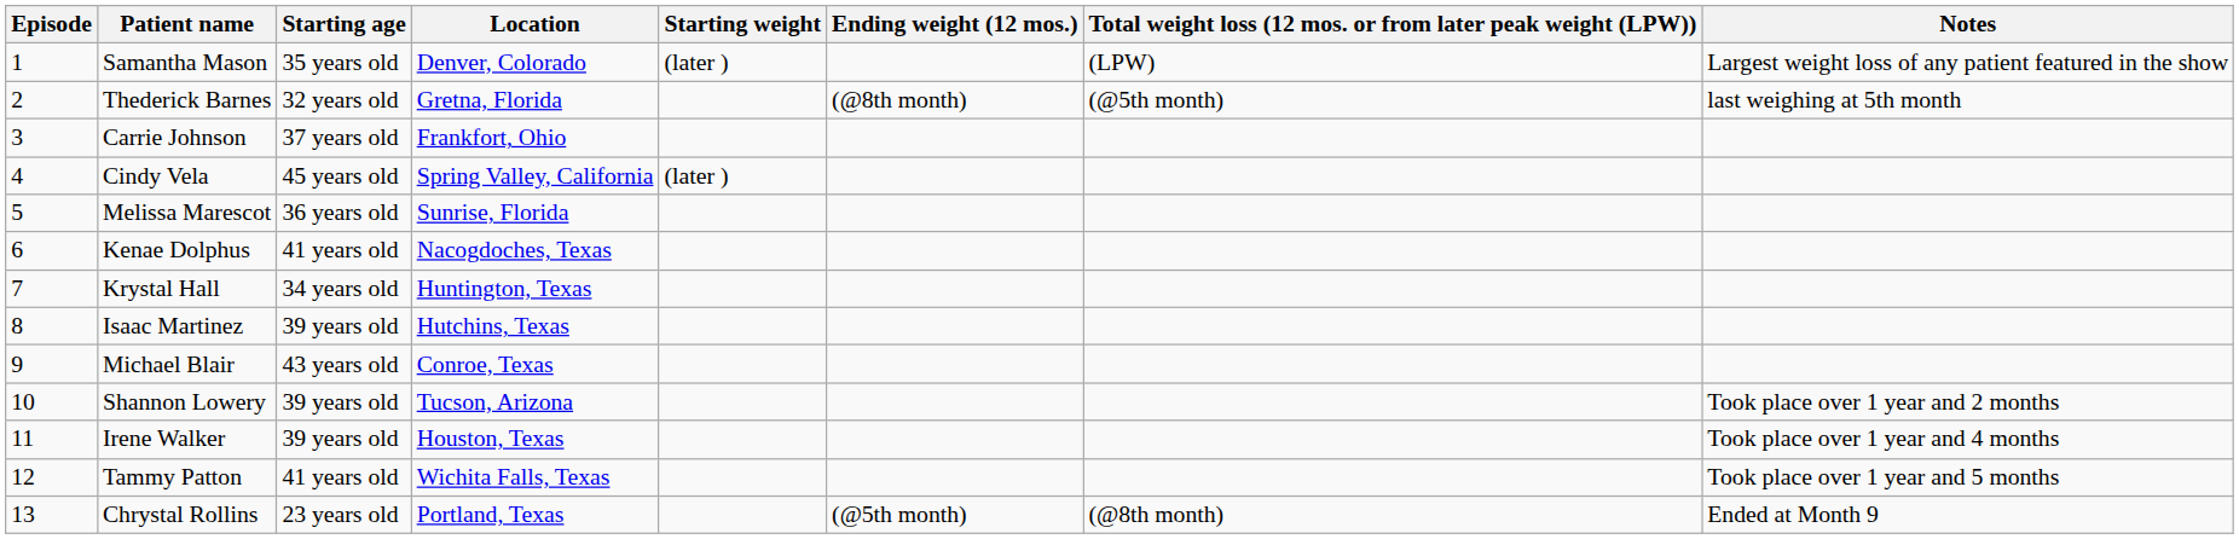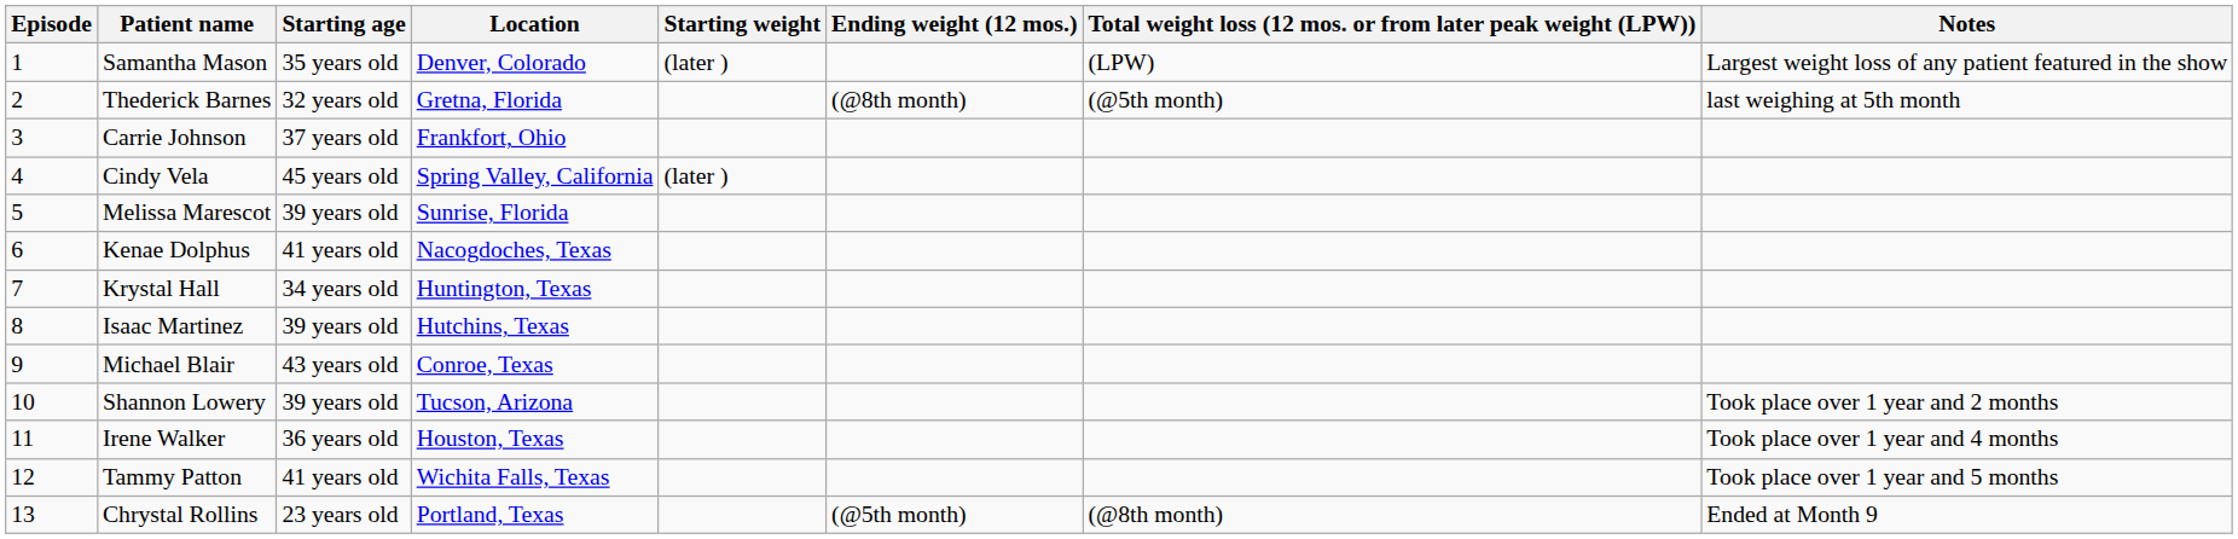Melissa Marescot | Starting age: 36 years old -> 39 years old
Irene Walker | Starting age: 39 years old -> 36 years old
